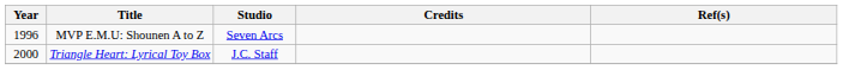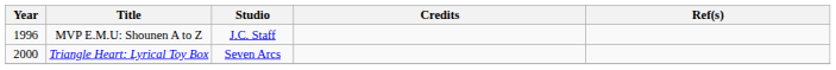MVP E.M.U: Shounen A to Z | Studio: Seven Arcs -> J.C. Staff
Triangle Heart: Lyrical Toy Box | Studio: J.C. Staff -> Seven Arcs
